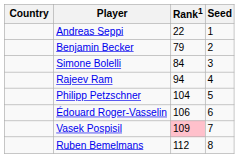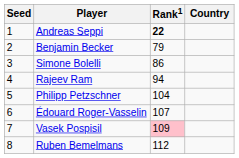columns swapped: Country <-> Seed
Andreas Seppi | Rank1: normal -> bold
Simone Bolelli | Rank1: 84 -> 86
Édouard Roger-Vasselin | Rank1: 106 -> 107
